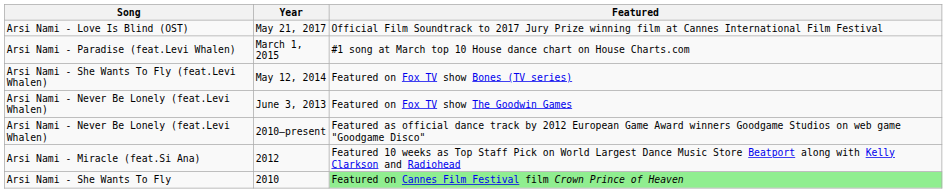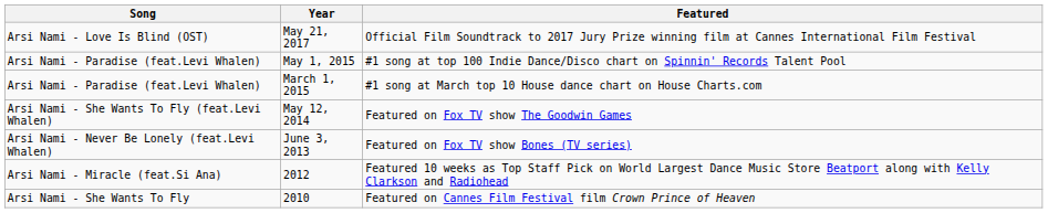+ row: Arsi Nami - Paradise (feat.Levi Whalen) | May 1, 2015 | #1 song at top 100 Indie Dance/Disco chart on Spinnin' Records Talent Pool
May 12, 2014 | Featured: Featured on Fox TV show Bones (TV series) -> Featured on Fox TV show The Goodwin Games
June 3, 2013 | Featured: Featured on Fox TV show The Goodwin Games -> Featured on Fox TV show Bones (TV series)
- row: Arsi Nami - Never Be Lonely (feat.Levi Whalen) | 2010–present | Featured as official dance track by 2012 European Game Award winners Goodgame Studios on web game "Goodgame Disco"
2010 | Featured: lightgreen background -> no background
